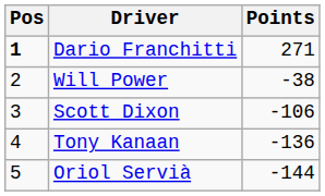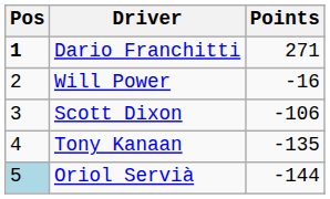Will Power | Points: -38 -> -16
Tony Kanaan | Points: -136 -> -135
Oriol Servià | Pos: no background -> lightblue background
